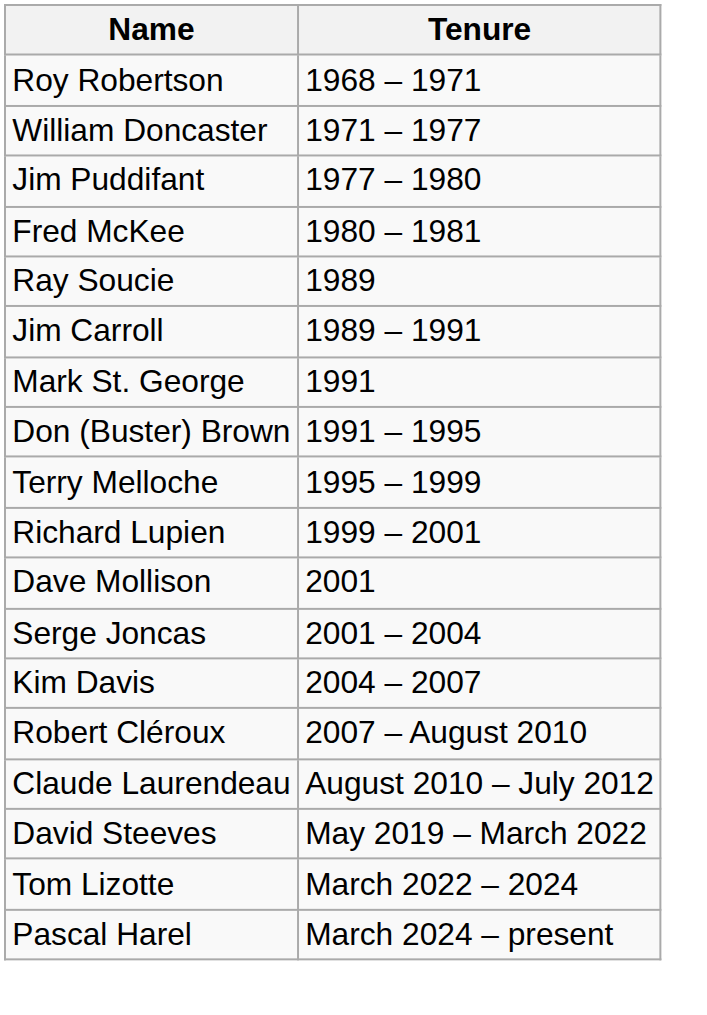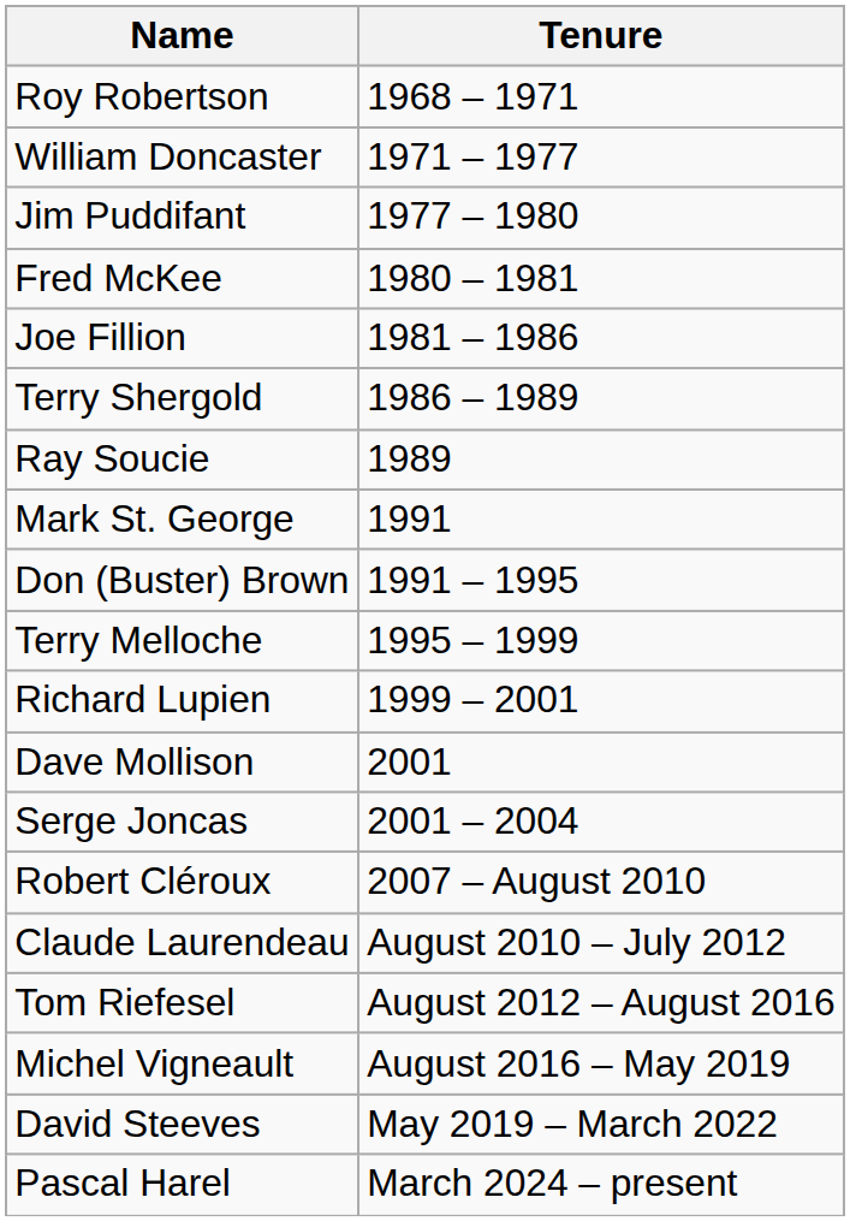+ row: Joe Fillion | 1981 – 1986
+ row: Terry Shergold | 1986 – 1989
- row: Jim Carroll | 1989 – 1991
- row: Kim Davis | 2004 – 2007
+ row: Tom Riefesel | August 2012 – August 2016
+ row: Michel Vigneault | August 2016 – May 2019
- row: Tom Lizotte | March 2022 – 2024
